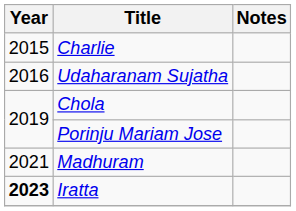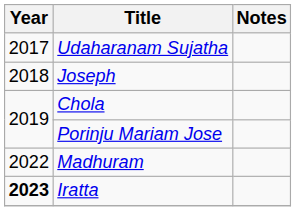- row: 2015 | Charlie
Udaharanam Sujatha | Year: 2016 -> 2017
+ row: 2018 | Joseph
Madhuram | Year: 2021 -> 2022
